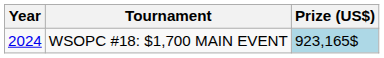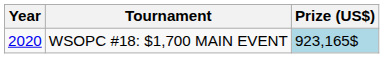WSOPC #18: $1,700 MAIN EVENT | Year: 2024 -> 2020
